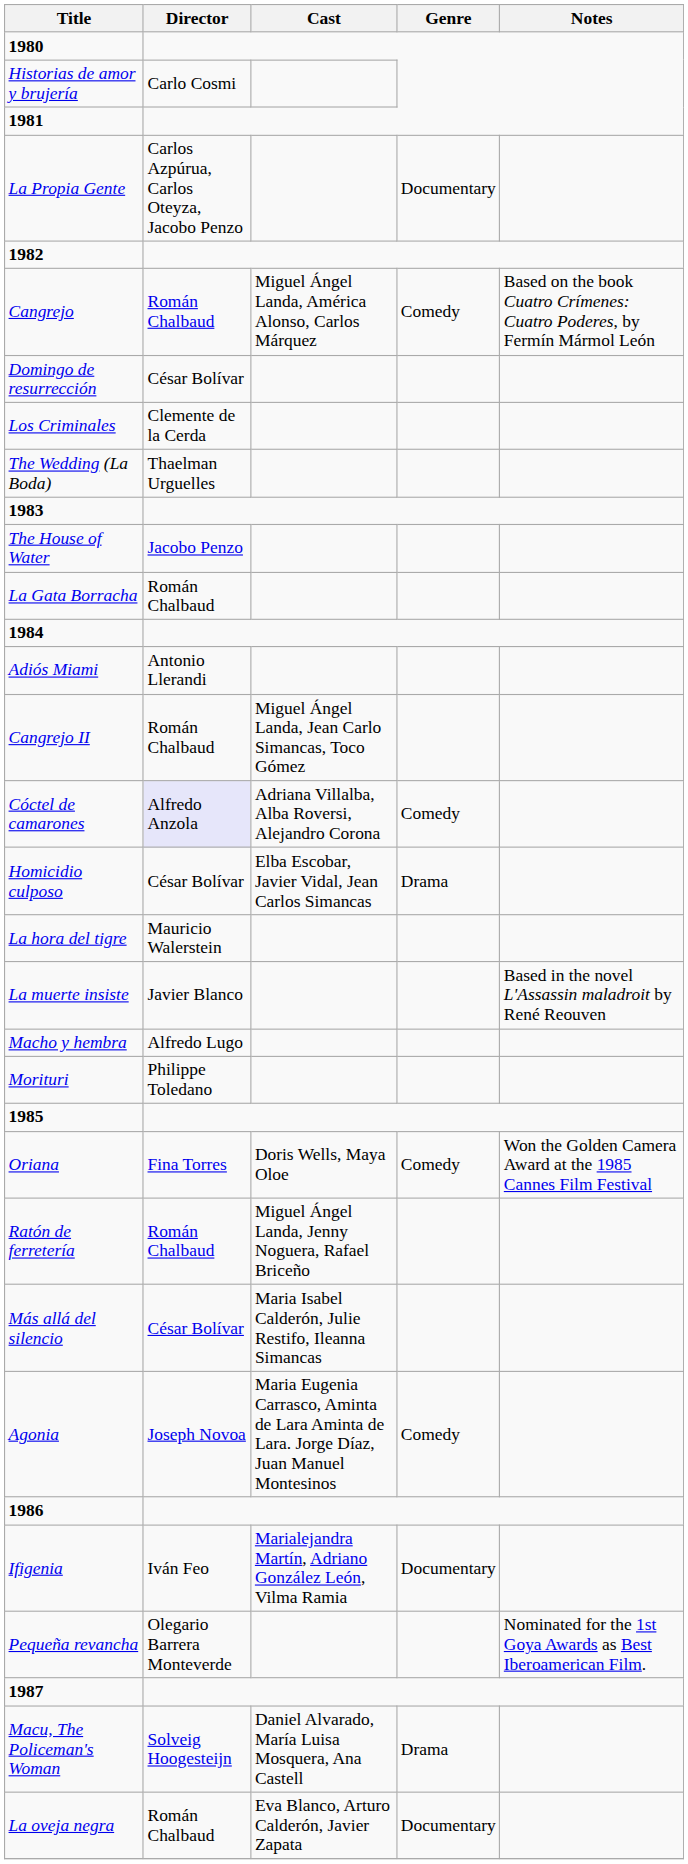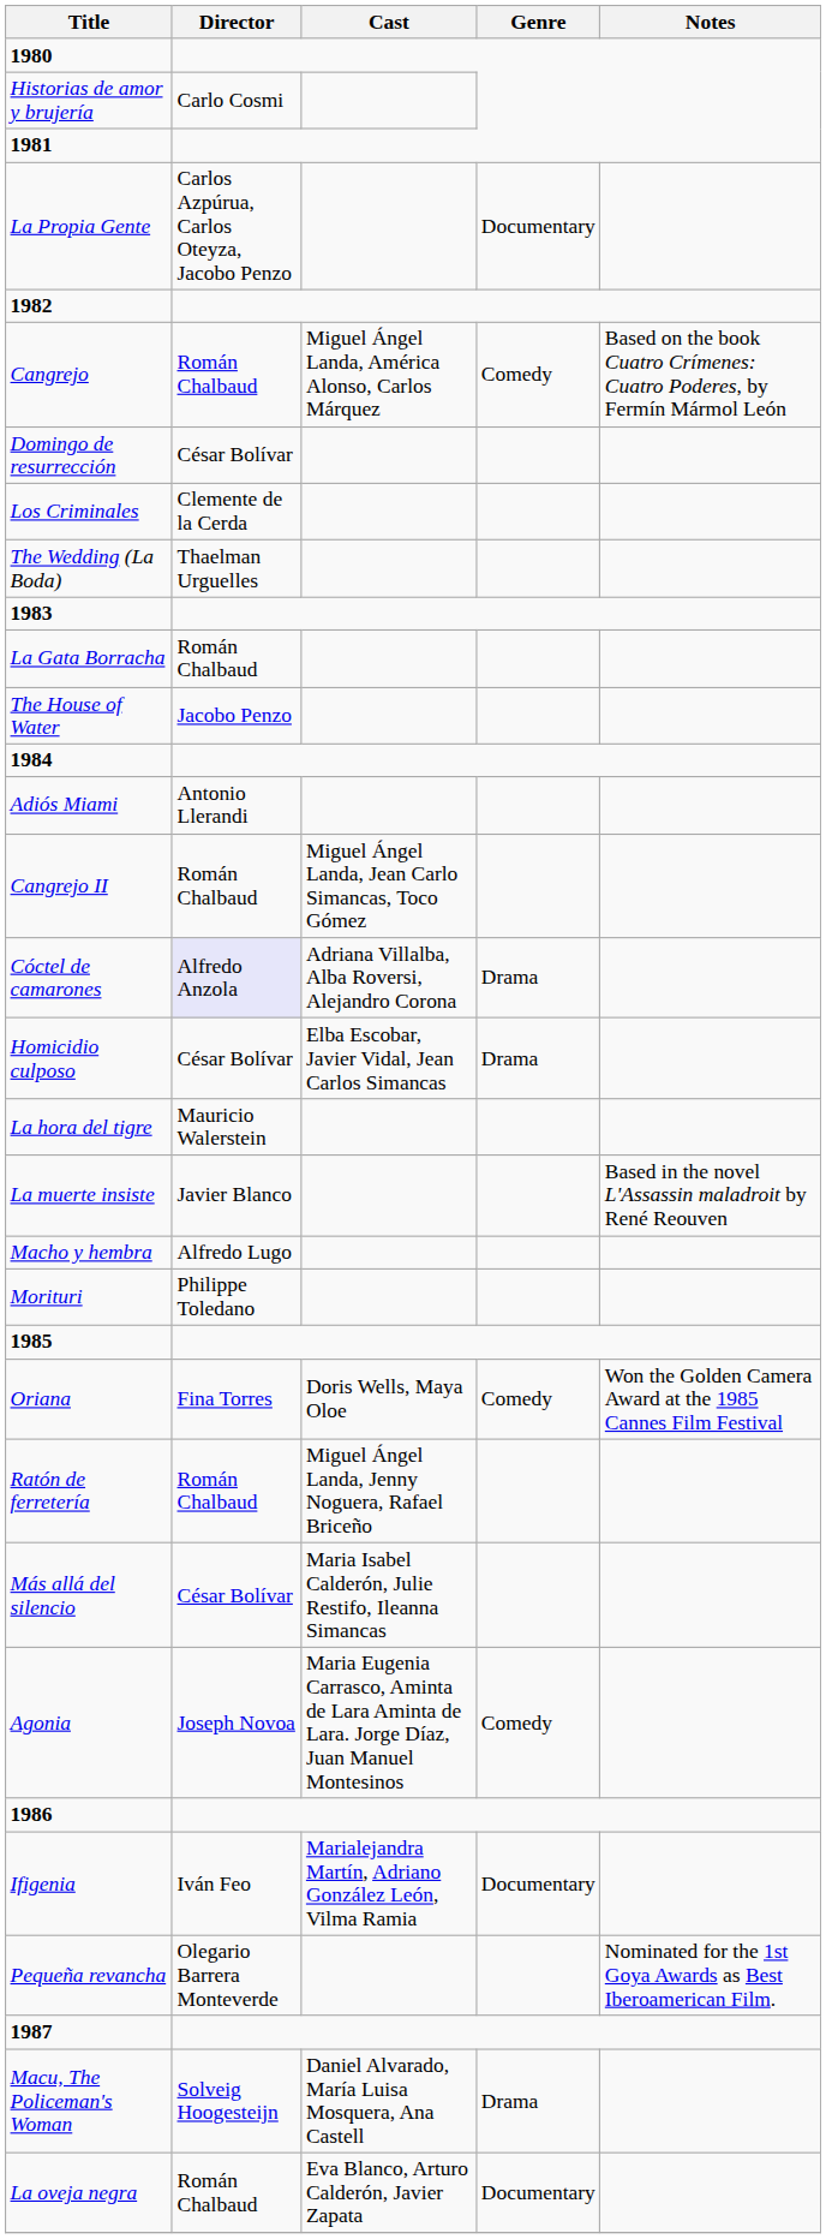rows swapped: La Gata Borracha <-> The House of Water
Cóctel de camarones | Genre: Comedy -> Drama
